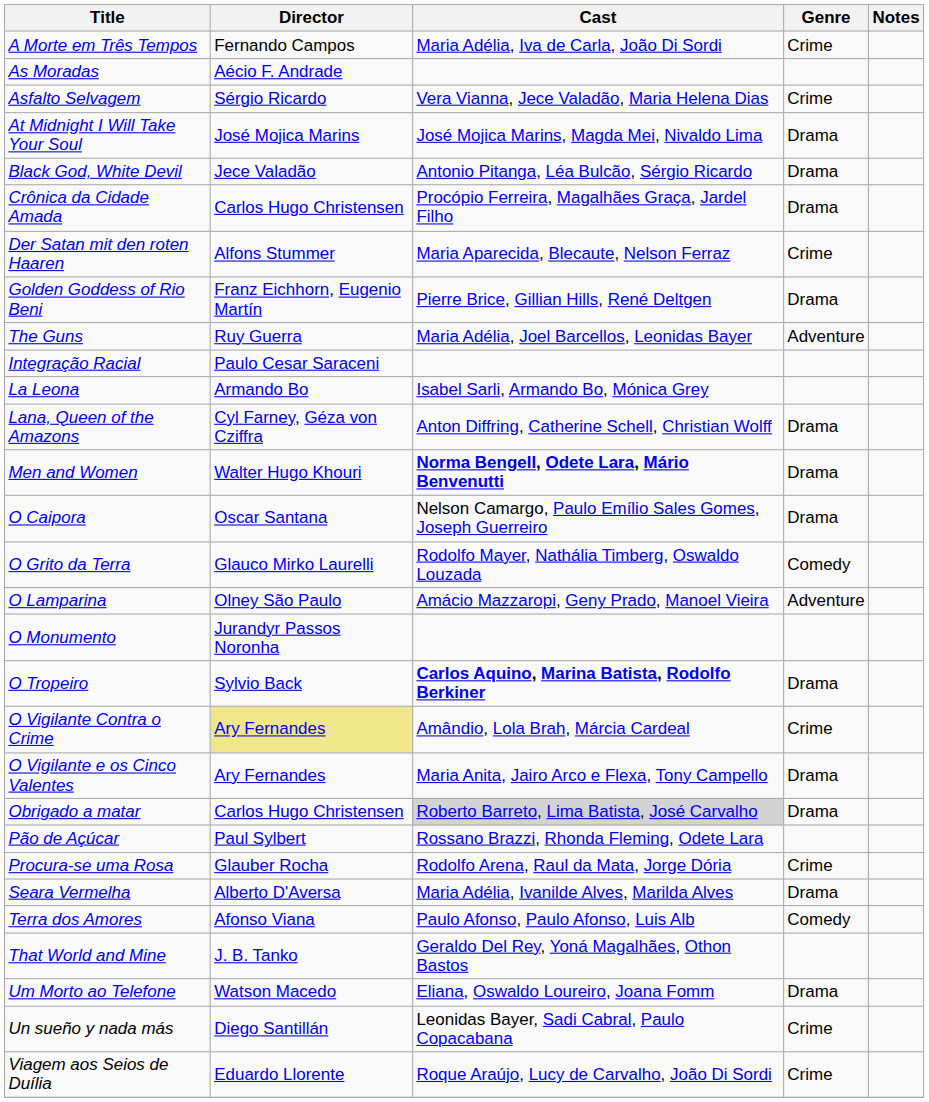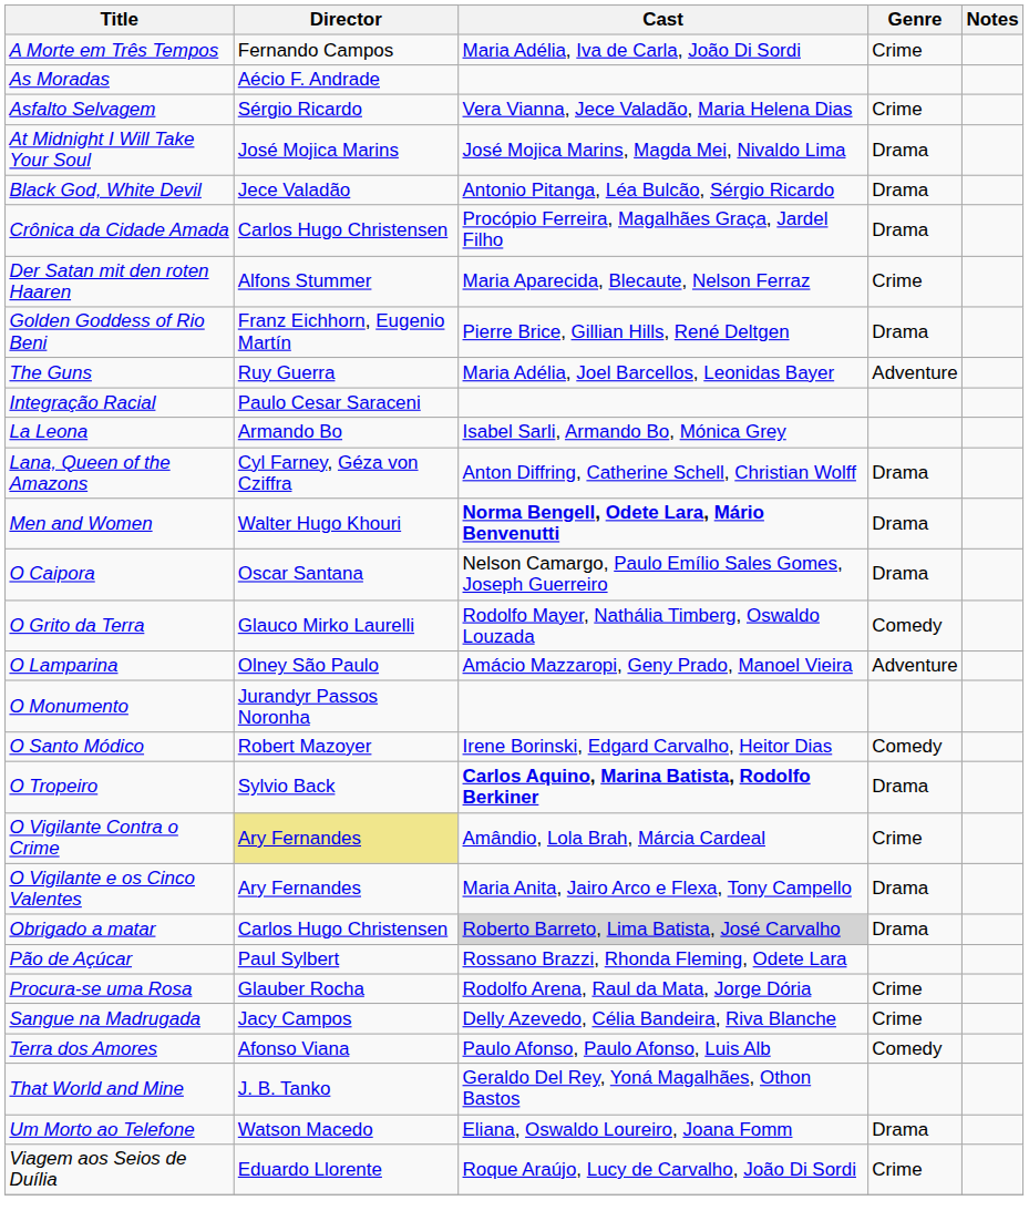+ row: O Santo Módico | Robert Mazoyer | Irene Borinski, Edgard Carvalho, Heitor Dias | Comedy
+ row: Sangue na Madrugada | Jacy Campos | Delly Azevedo, Célia Bandeira, Riva Blanche | Crime
- row: Seara Vermelha | Alberto D'Aversa | Maria Adélia, Ivanilde Alves, Marilda Alves | Drama
- row: Un sueño y nada más | Diego Santillán | Leonidas Bayer, Sadi Cabral, Paulo Copacabana | Crime
